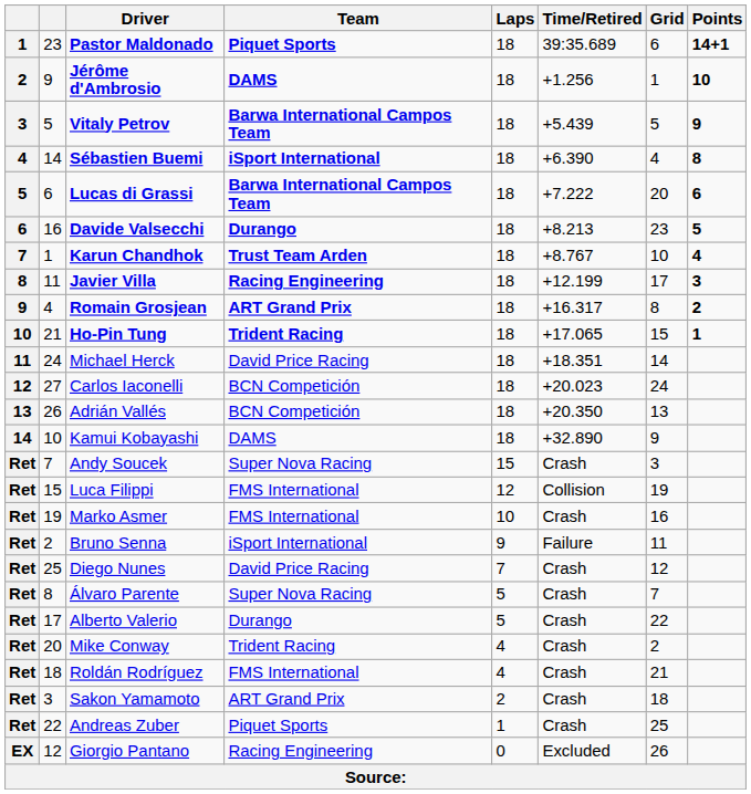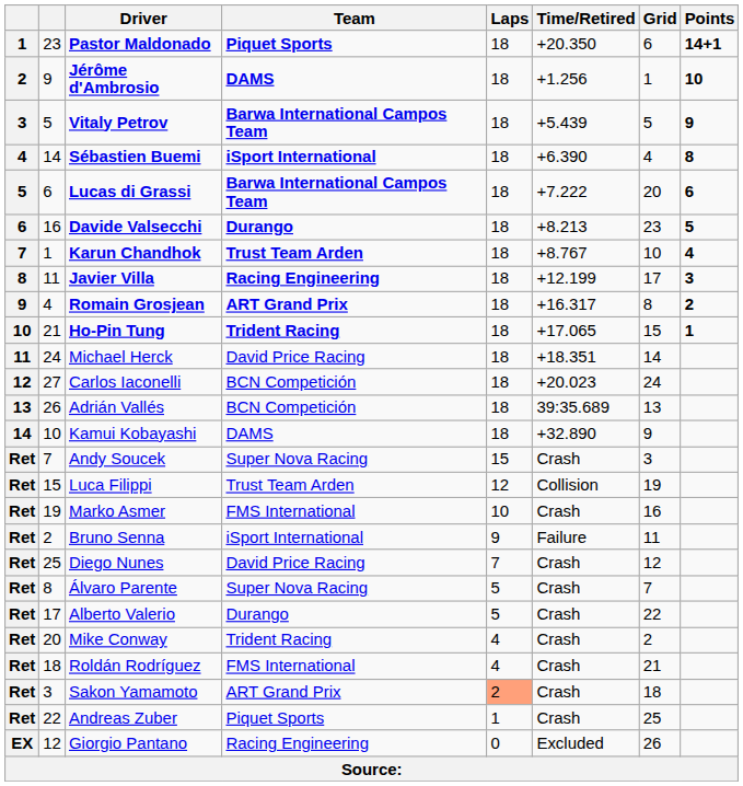Pastor Maldonado | Time/Retired: 39:35.689 -> +20.350
Adrián Vallés | Time/Retired: +20.350 -> 39:35.689
Luca Filippi | Team: FMS International -> Trust Team Arden
Sakon Yamamoto | Laps: no background -> lightsalmon background
